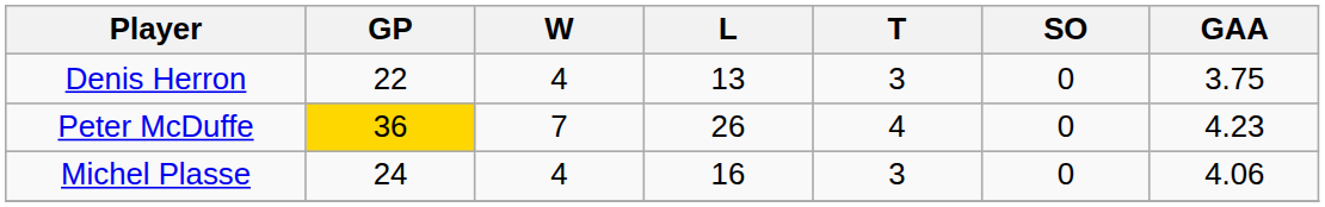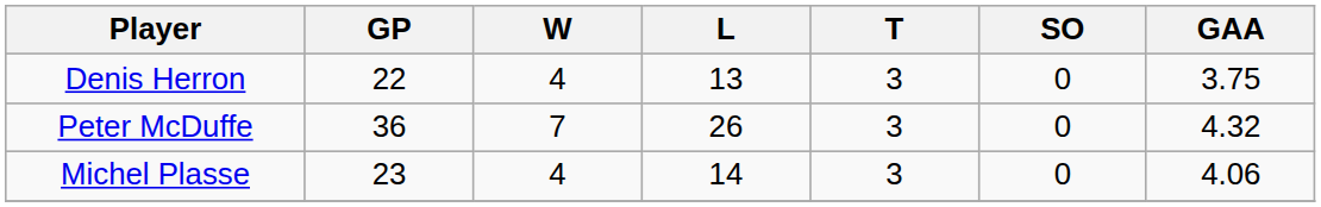Peter McDuffe | GP: gold background -> no background
Peter McDuffe | T: 4 -> 3
Peter McDuffe | GAA: 4.23 -> 4.32
Michel Plasse | GP: 24 -> 23
Michel Plasse | L: 16 -> 14
